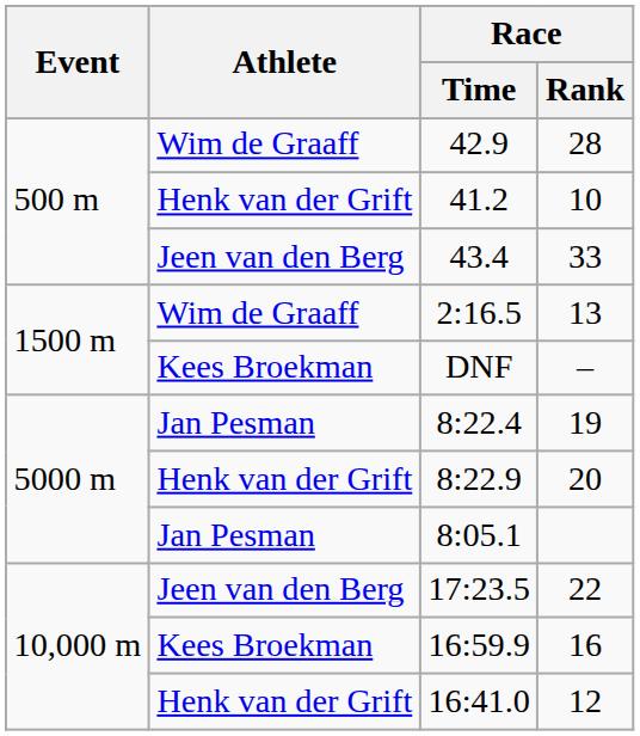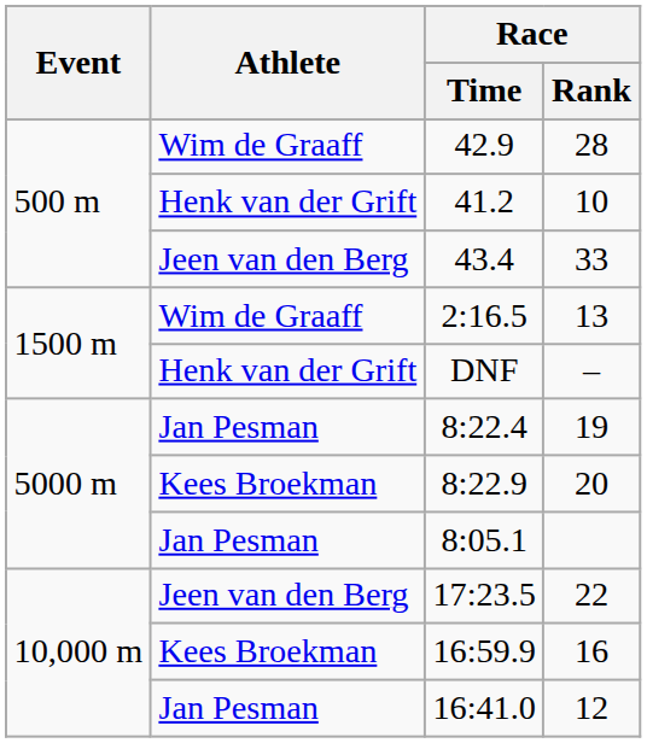DNF | Athlete: Kees Broekman -> Henk van der Grift
8:22.9 | Athlete: Henk van der Grift -> Kees Broekman
16:41.0 | Athlete: Henk van der Grift -> Jan Pesman
